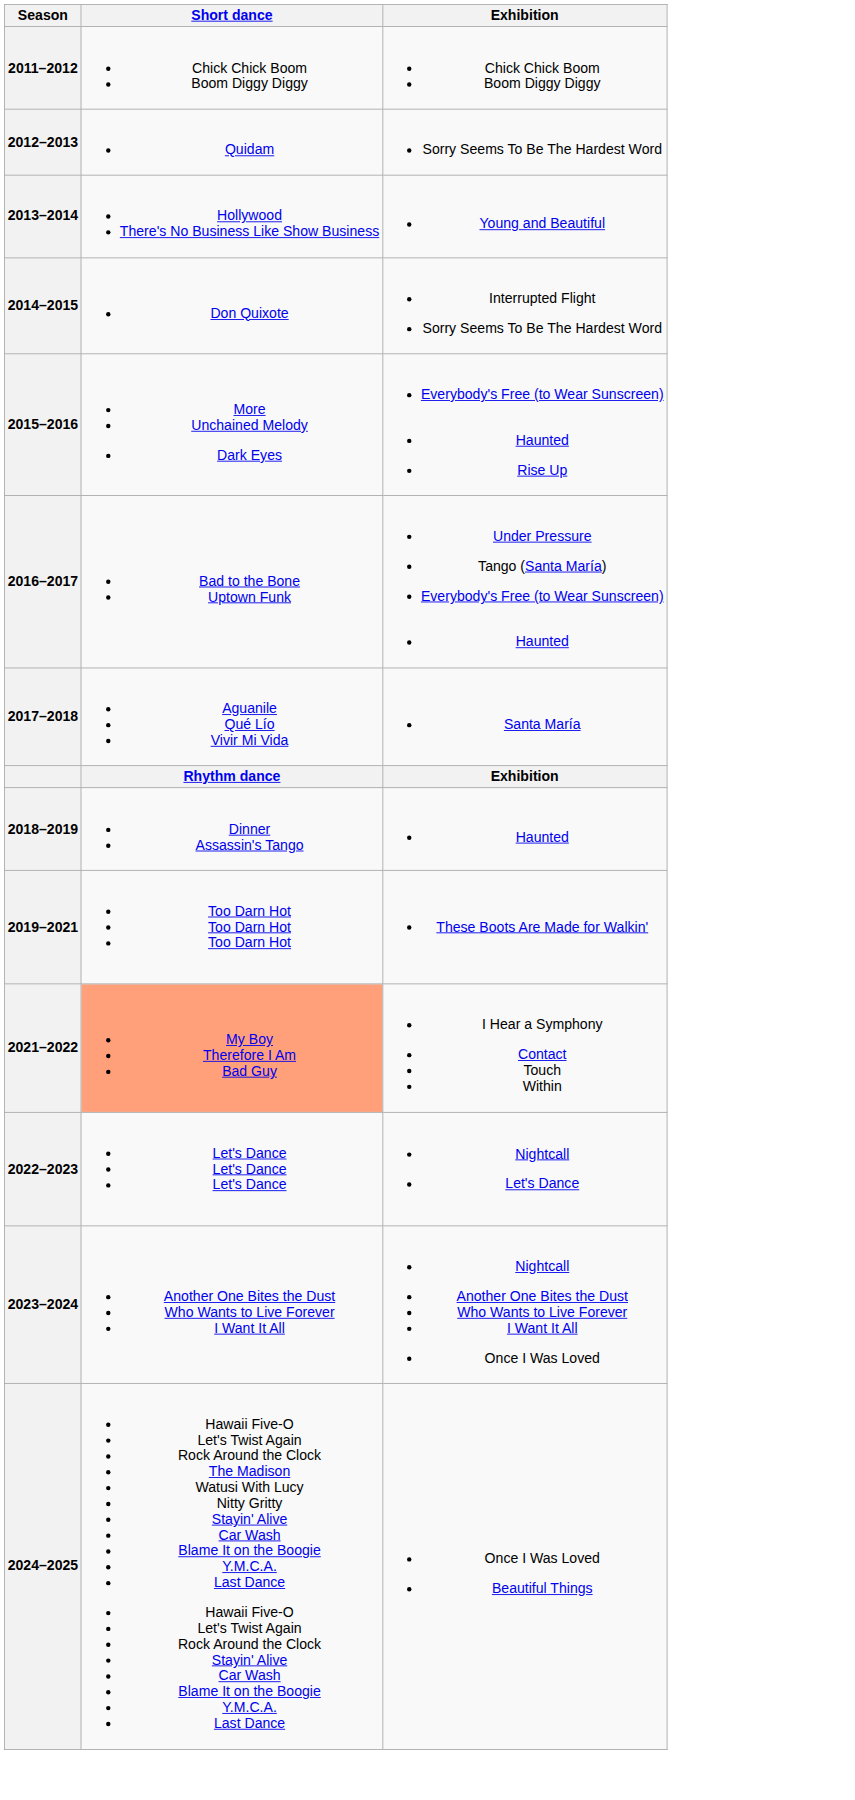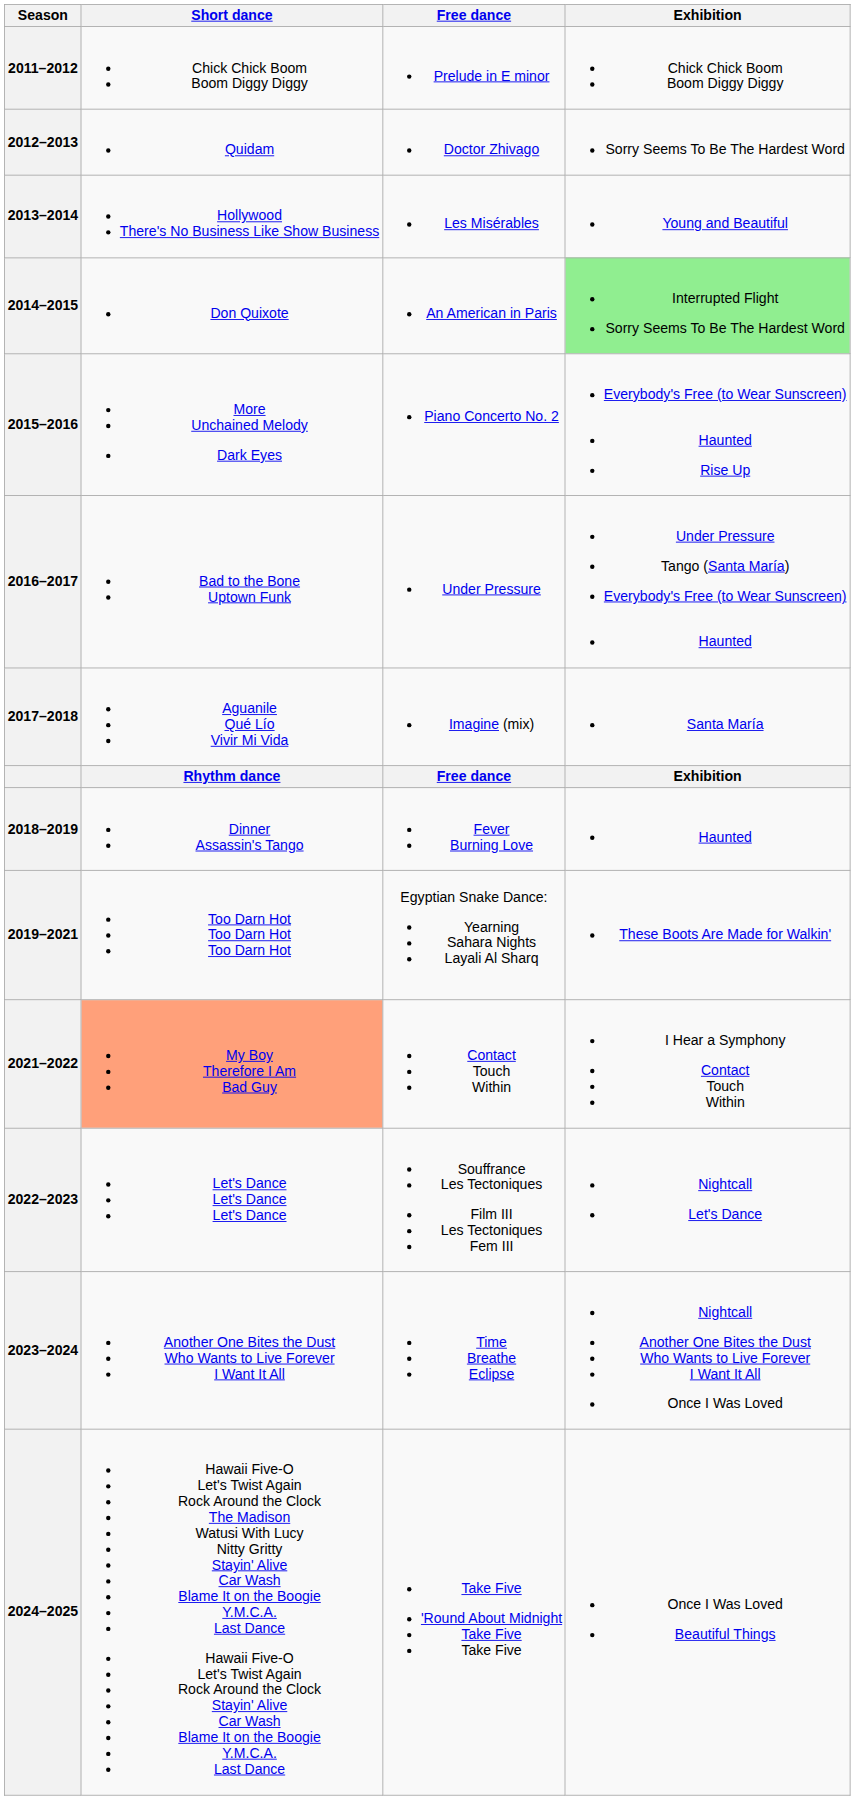+ column: Free dance | Prelude in E minor | Doctor Zhivago | Les Misérables | An American in Paris | Piano Concerto No. 2 | Under Pressure | Imagine (mix) | Free dance | Fever Burning Love | Egyptian Snake Dance: Yearning Sahara Nights Layali Al Sharq | Contact Touch Within | Souffrance Les Tectoniques Film III Les Tectoniques Fem III | Time Breathe Eclipse | Take Five 'Round About Midnight Take Five Take Five
2014–2015 | Exhibition: no background -> lightgreen background
